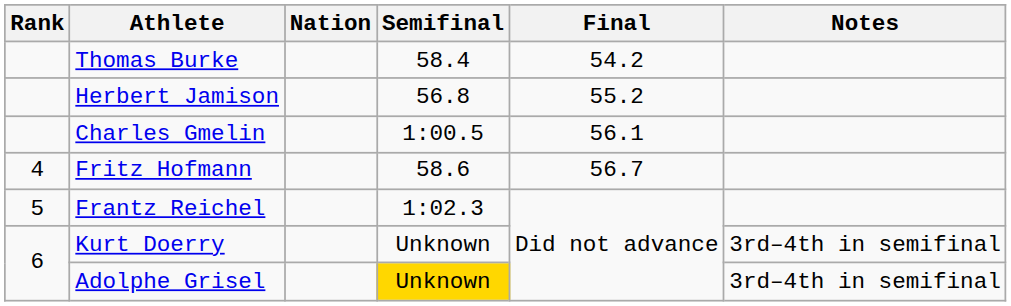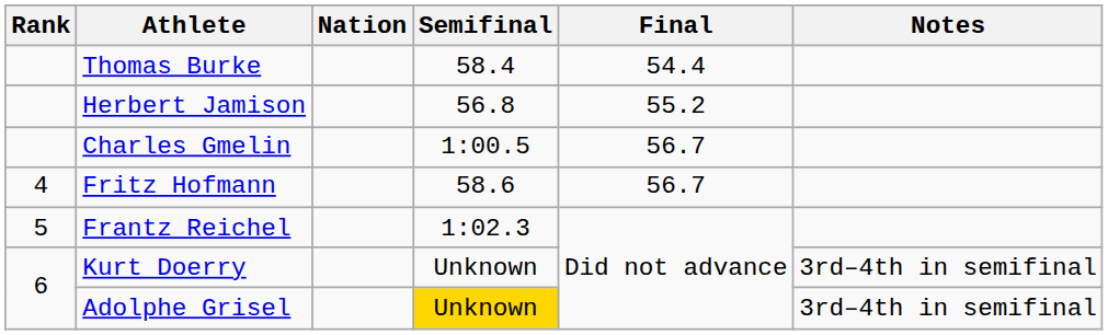Thomas Burke | Final: 54.2 -> 54.4
Charles Gmelin | Final: 56.1 -> 56.7
